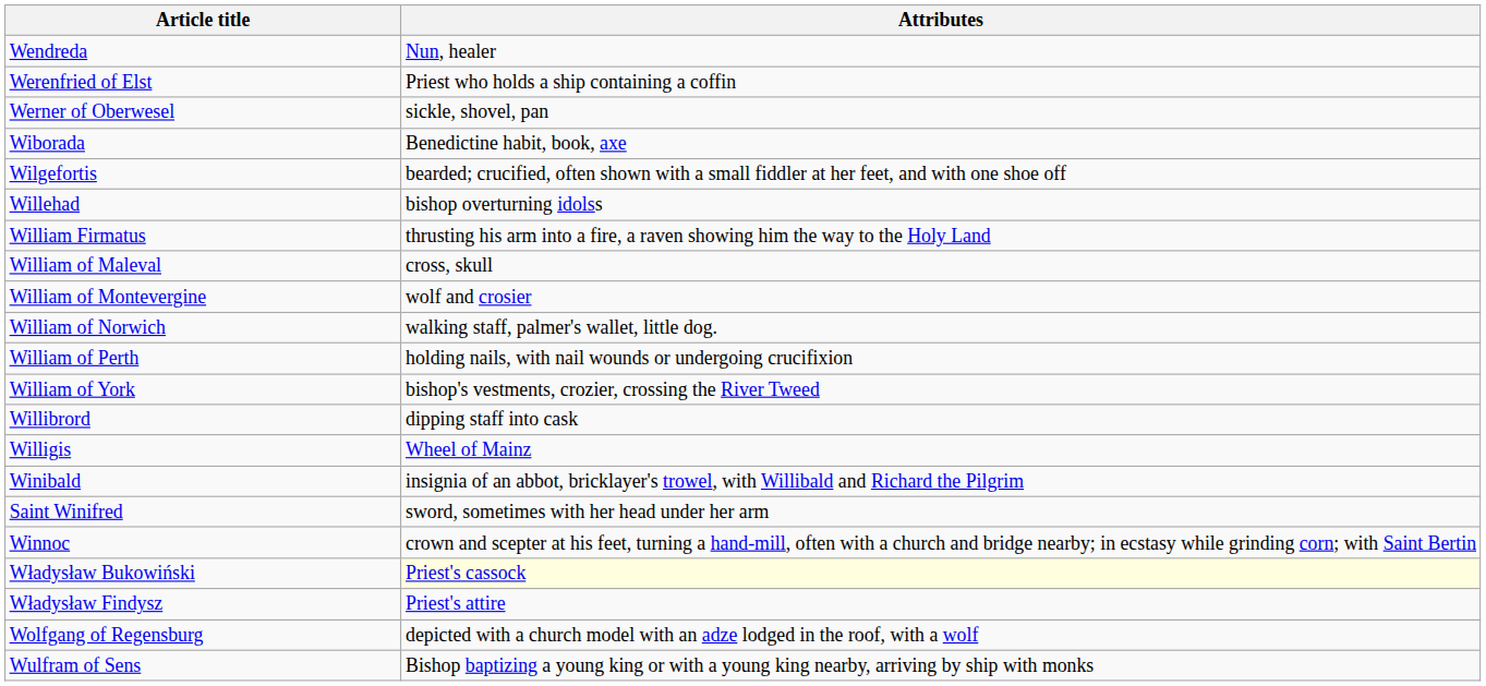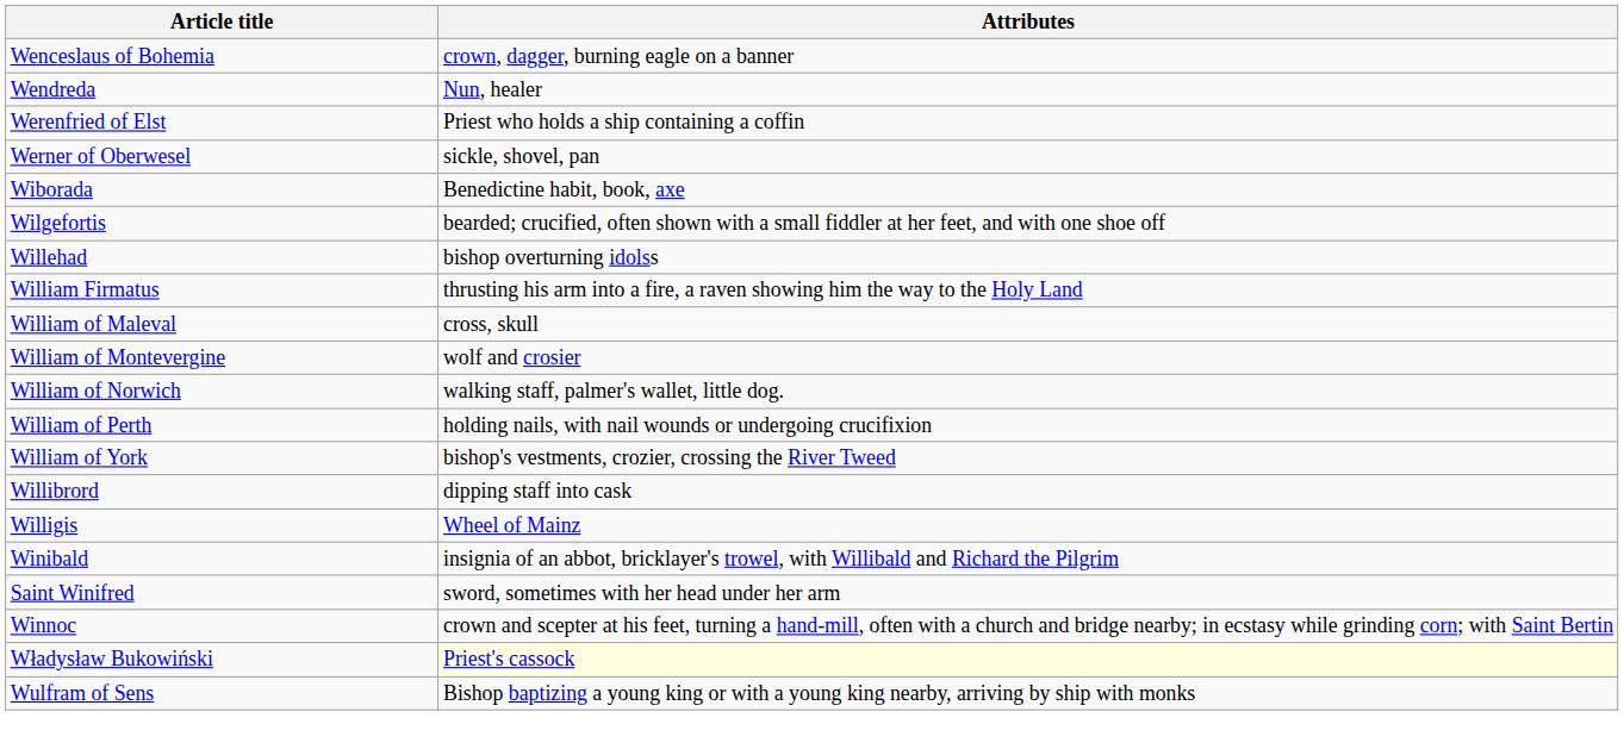+ row: Wenceslaus of Bohemia | crown, dagger, burning eagle on a banner
- row: Władysław Findysz | Priest's attire
- row: Wolfgang of Regensburg | depicted with a church model with an adze lodged in the roof, with a wolf
